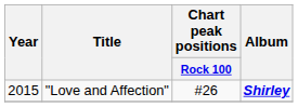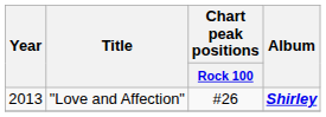"Love and Affection" | Year: 2015 -> 2013
